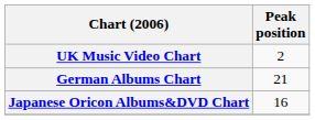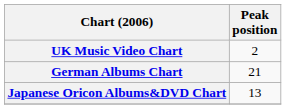Japanese Oricon Albums&DVD Chart | Peak position: 16 -> 13
